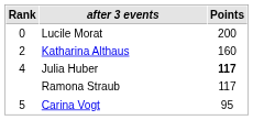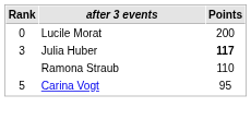- row: 2 | Katharina Althaus | 160
Julia Huber | Rank: 4 -> 3
Ramona Straub | Points: 117 -> 110
